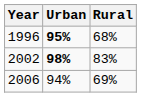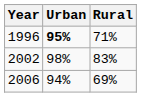1996 | Rural: 68% -> 71%
2002 | Urban: bold -> normal
